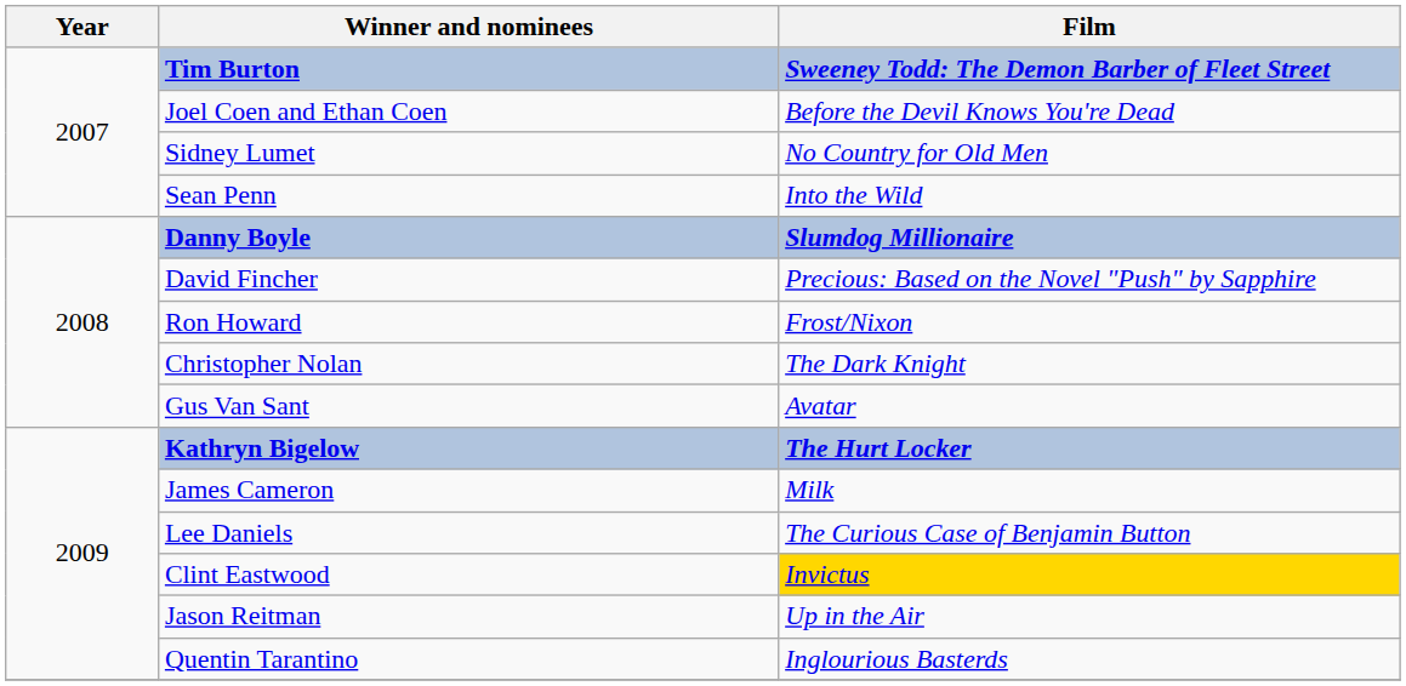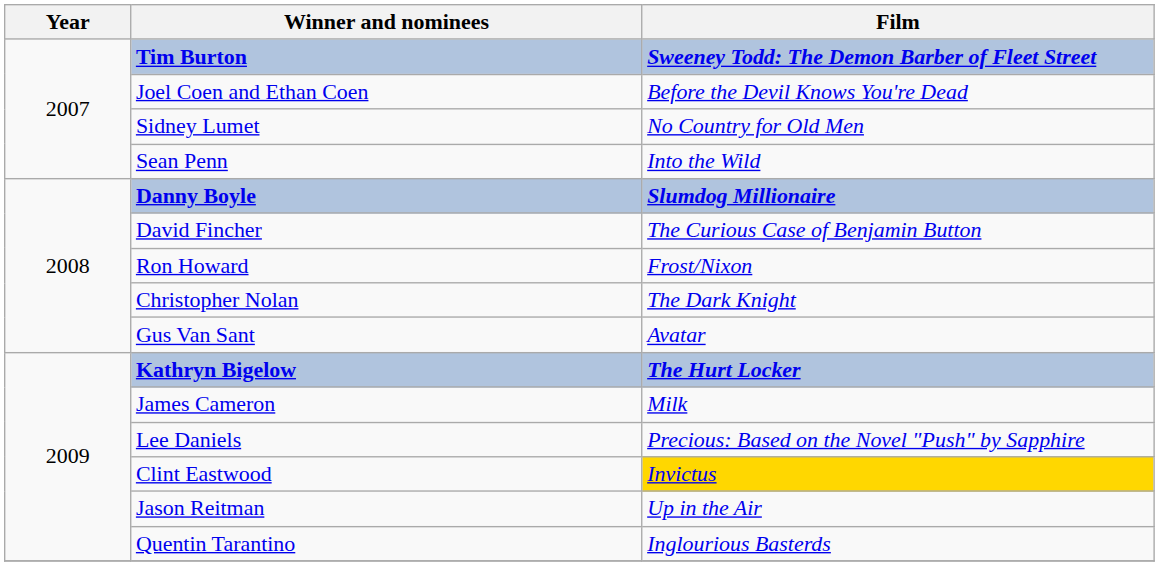David Fincher | Film: Precious: Based on the Novel "Push" by Sapphire -> The Curious Case of Benjamin Button
Lee Daniels | Film: The Curious Case of Benjamin Button -> Precious: Based on the Novel "Push" by Sapphire
